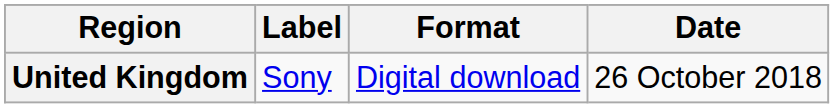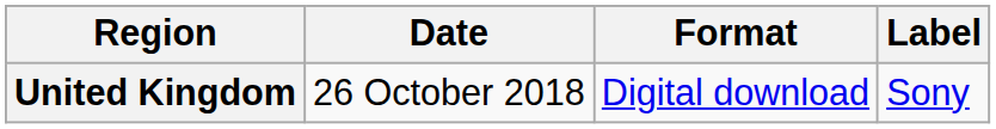columns swapped: Date <-> Label
